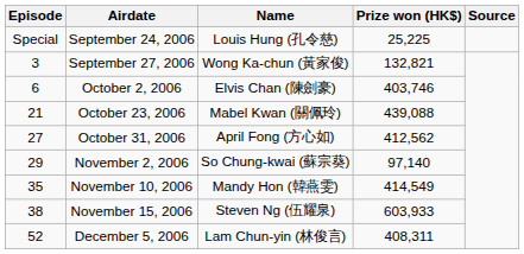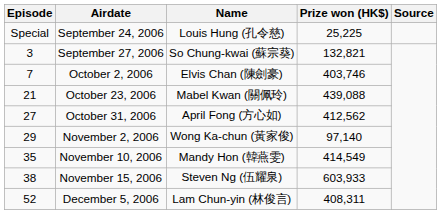September 27, 2006 | Name: Wong Ka-chun (黃家俊) -> So Chung-kwai (蘇宗葵)
October 2, 2006 | Episode: 6 -> 7
November 2, 2006 | Name: So Chung-kwai (蘇宗葵) -> Wong Ka-chun (黃家俊)
